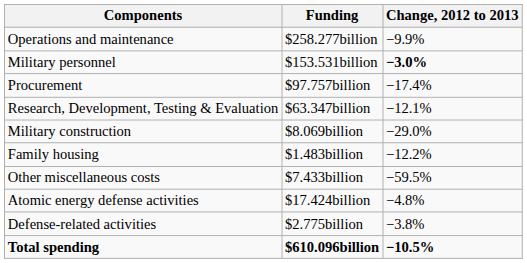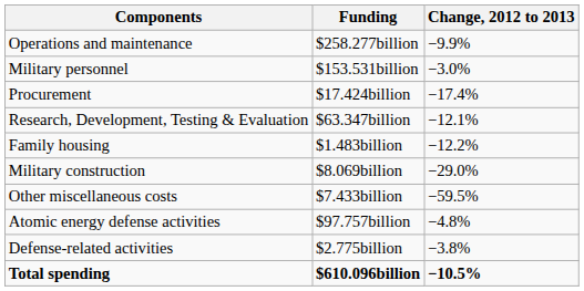Military personnel | Change, 2012 to 2013: bold -> normal
Procurement | Funding: $97.757billion -> $17.424billion
rows swapped: Military construction <-> Family housing
Atomic energy defense activities | Funding: $17.424billion -> $97.757billion
